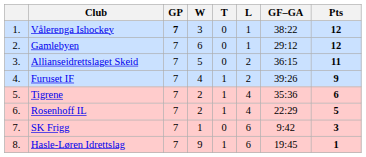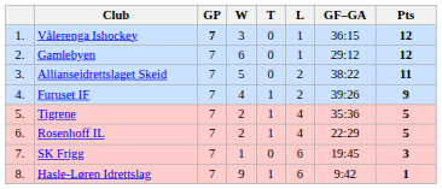Vålerenga Ishockey | GF–GA: 38:22 -> 36:15
Allianseidrettslaget Skeid | GF–GA: 36:15 -> 38:22
Tigrene | Pts: 6 -> 5
SK Frigg | GF–GA: 9:42 -> 19:45
Hasle-Løren Idrettslag | GF–GA: 19:45 -> 9:42
